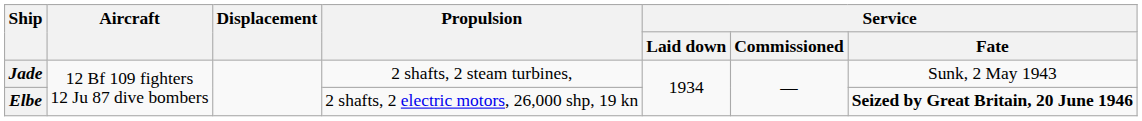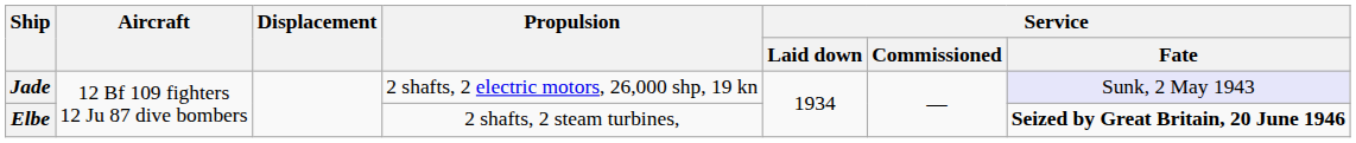Jade | Propulsion: 2 shafts, 2 steam turbines, -> 2 shafts, 2 electric motors, 26,000 shp, 19 kn
Jade | Service / Fate: no background -> lavender background
Elbe | Propulsion: 2 shafts, 2 electric motors, 26,000 shp, 19 kn -> 2 shafts, 2 steam turbines,
